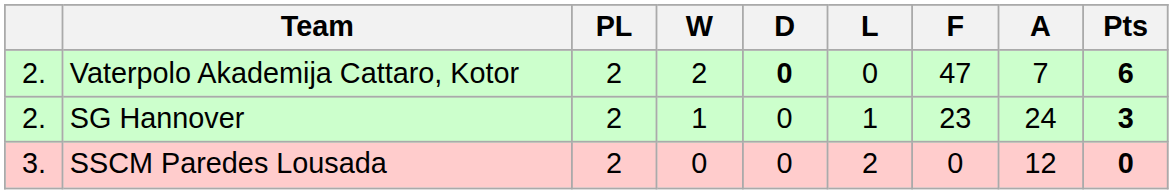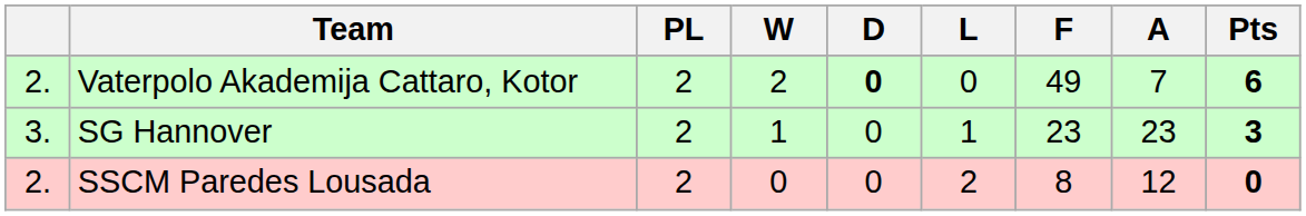Vaterpolo Akademija Cattaro, Kotor | F: 47 -> 49
SG Hannover | column 1: 2. -> 3.
SG Hannover | A: 24 -> 23
SSCM Paredes Lousada | column 1: 3. -> 2.
SSCM Paredes Lousada | F: 0 -> 8
